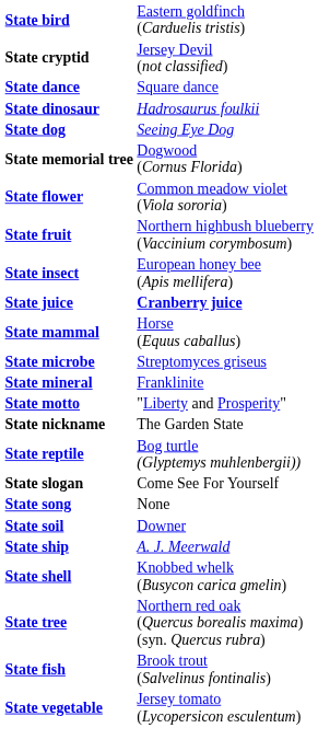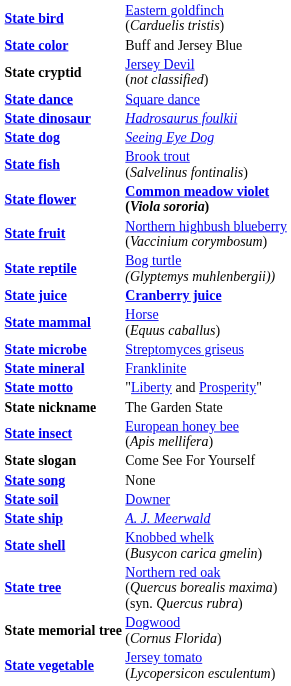+ row: State color | Buff and Jersey Blue
rows swapped: State fish <-> State memorial tree
State flower | column 2: normal -> bold
rows swapped: State insect <-> State reptile
